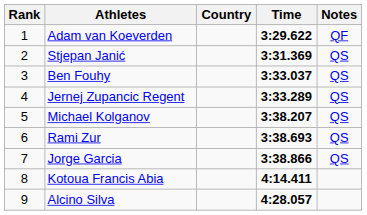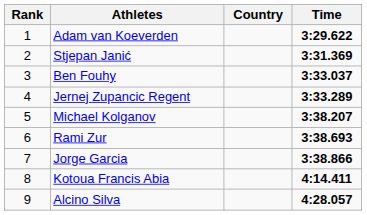- column: Notes | QF | QS | QS | QS | QS | QS | QS
